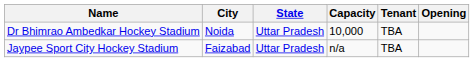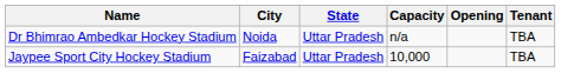columns swapped: Tenant <-> Opening
Dr Bhimrao Ambedkar Hockey Stadium | Capacity: 10,000 -> n/a
Jaypee Sport City Hockey Stadium | Capacity: n/a -> 10,000
